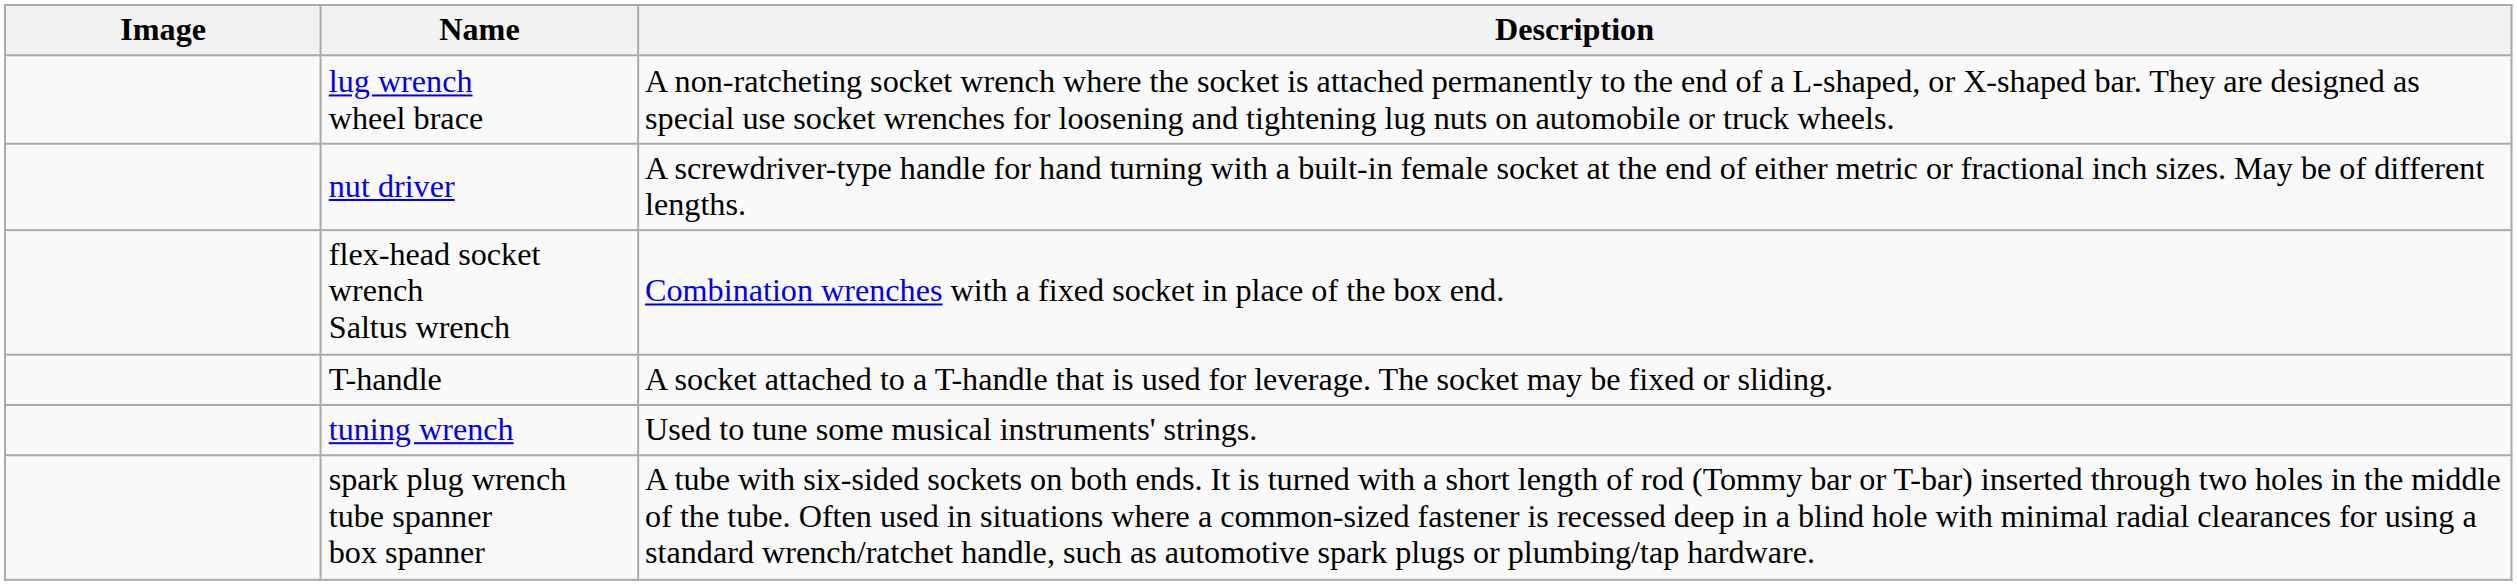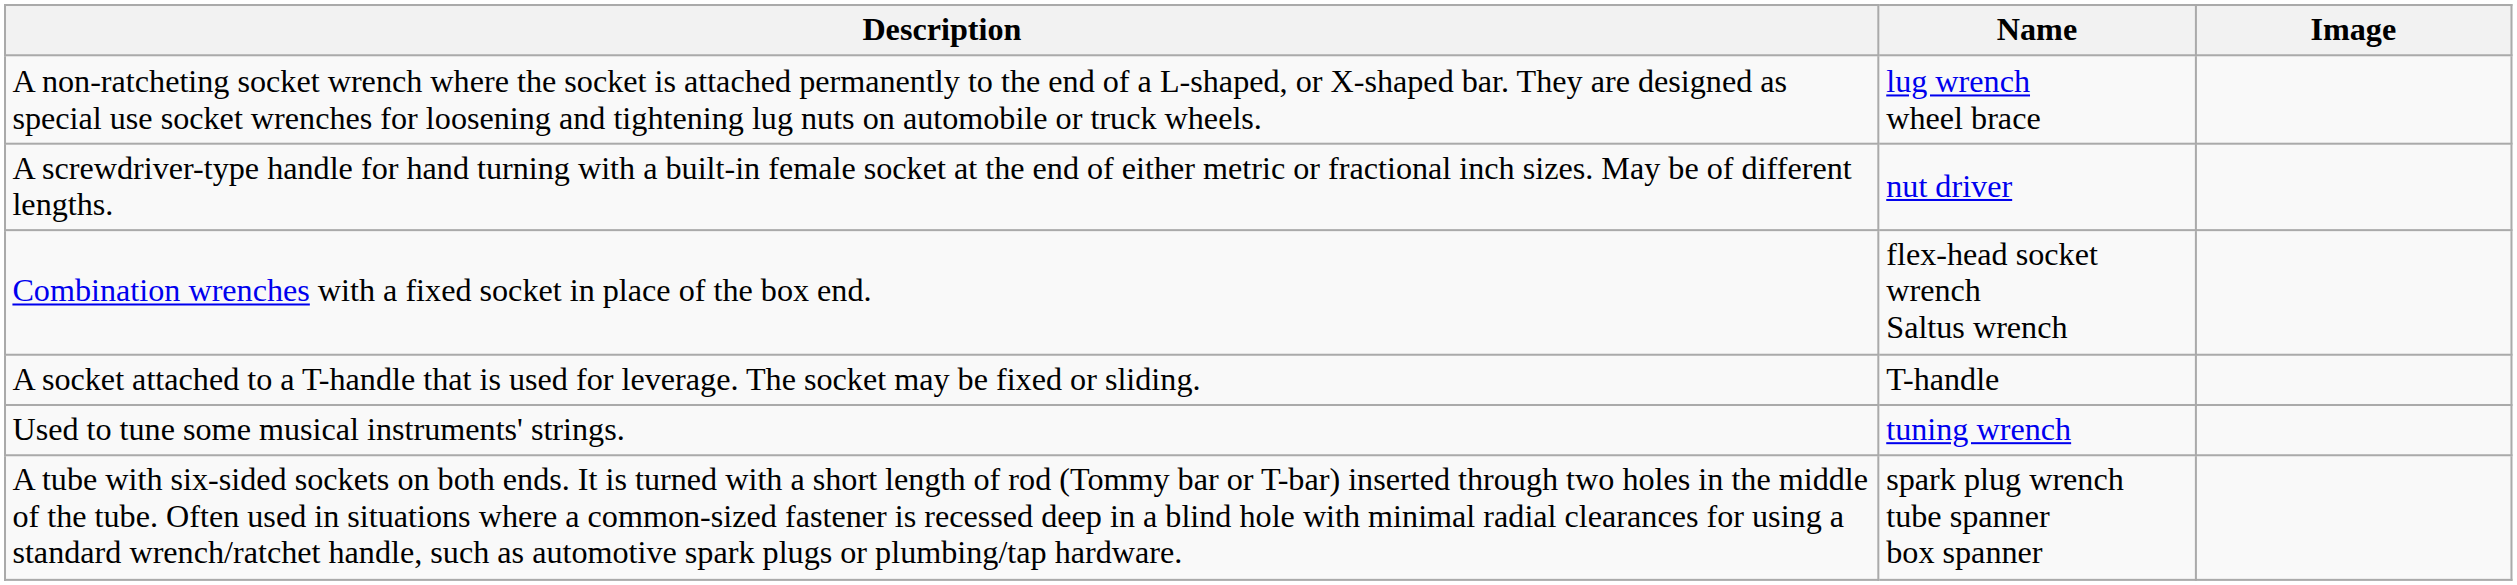columns swapped: Image <-> Description
